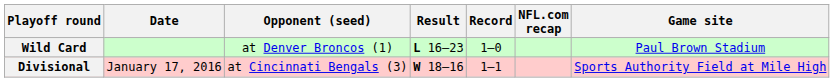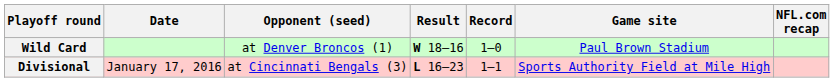columns swapped: Game site <-> NFL.com recap
Wild Card | Result: L 16–23 -> W 18–16
Divisional | Result: W 18–16 -> L 16–23
